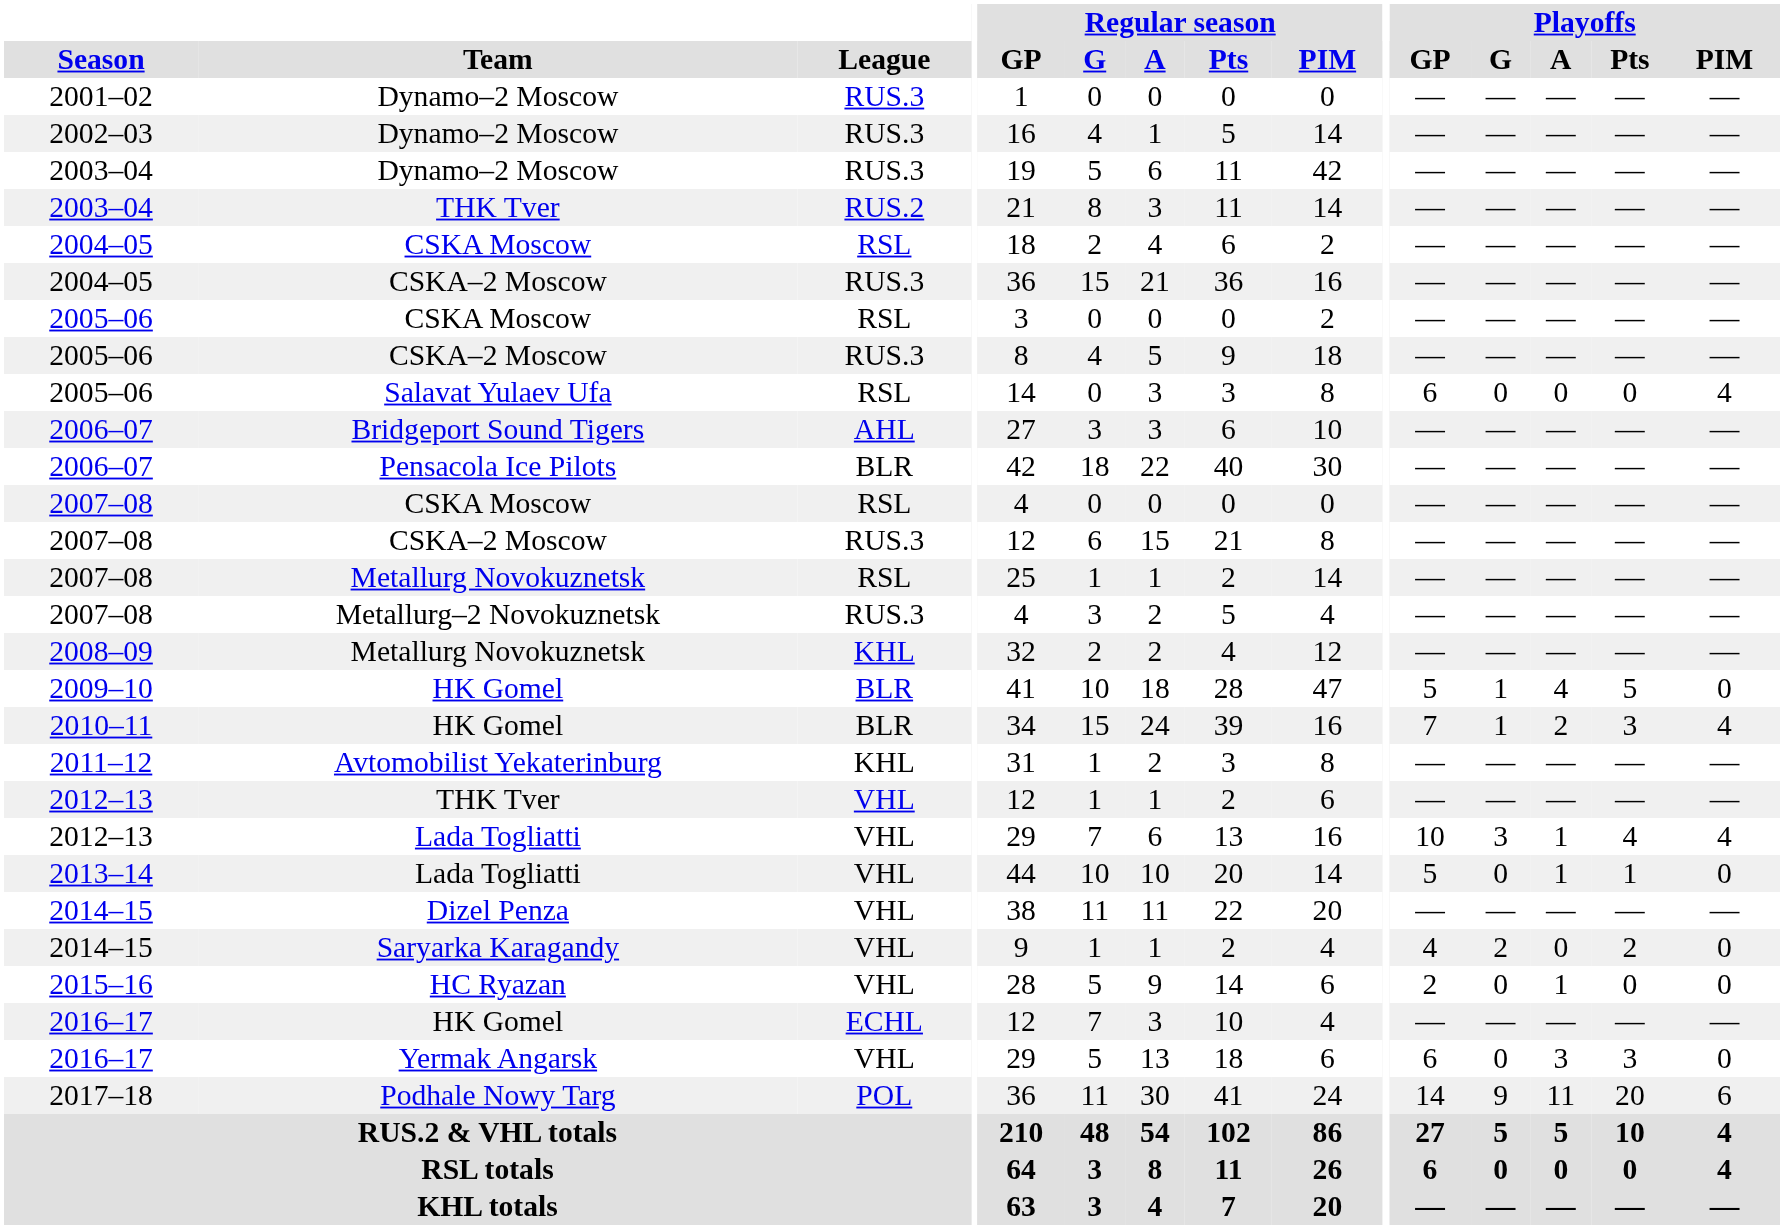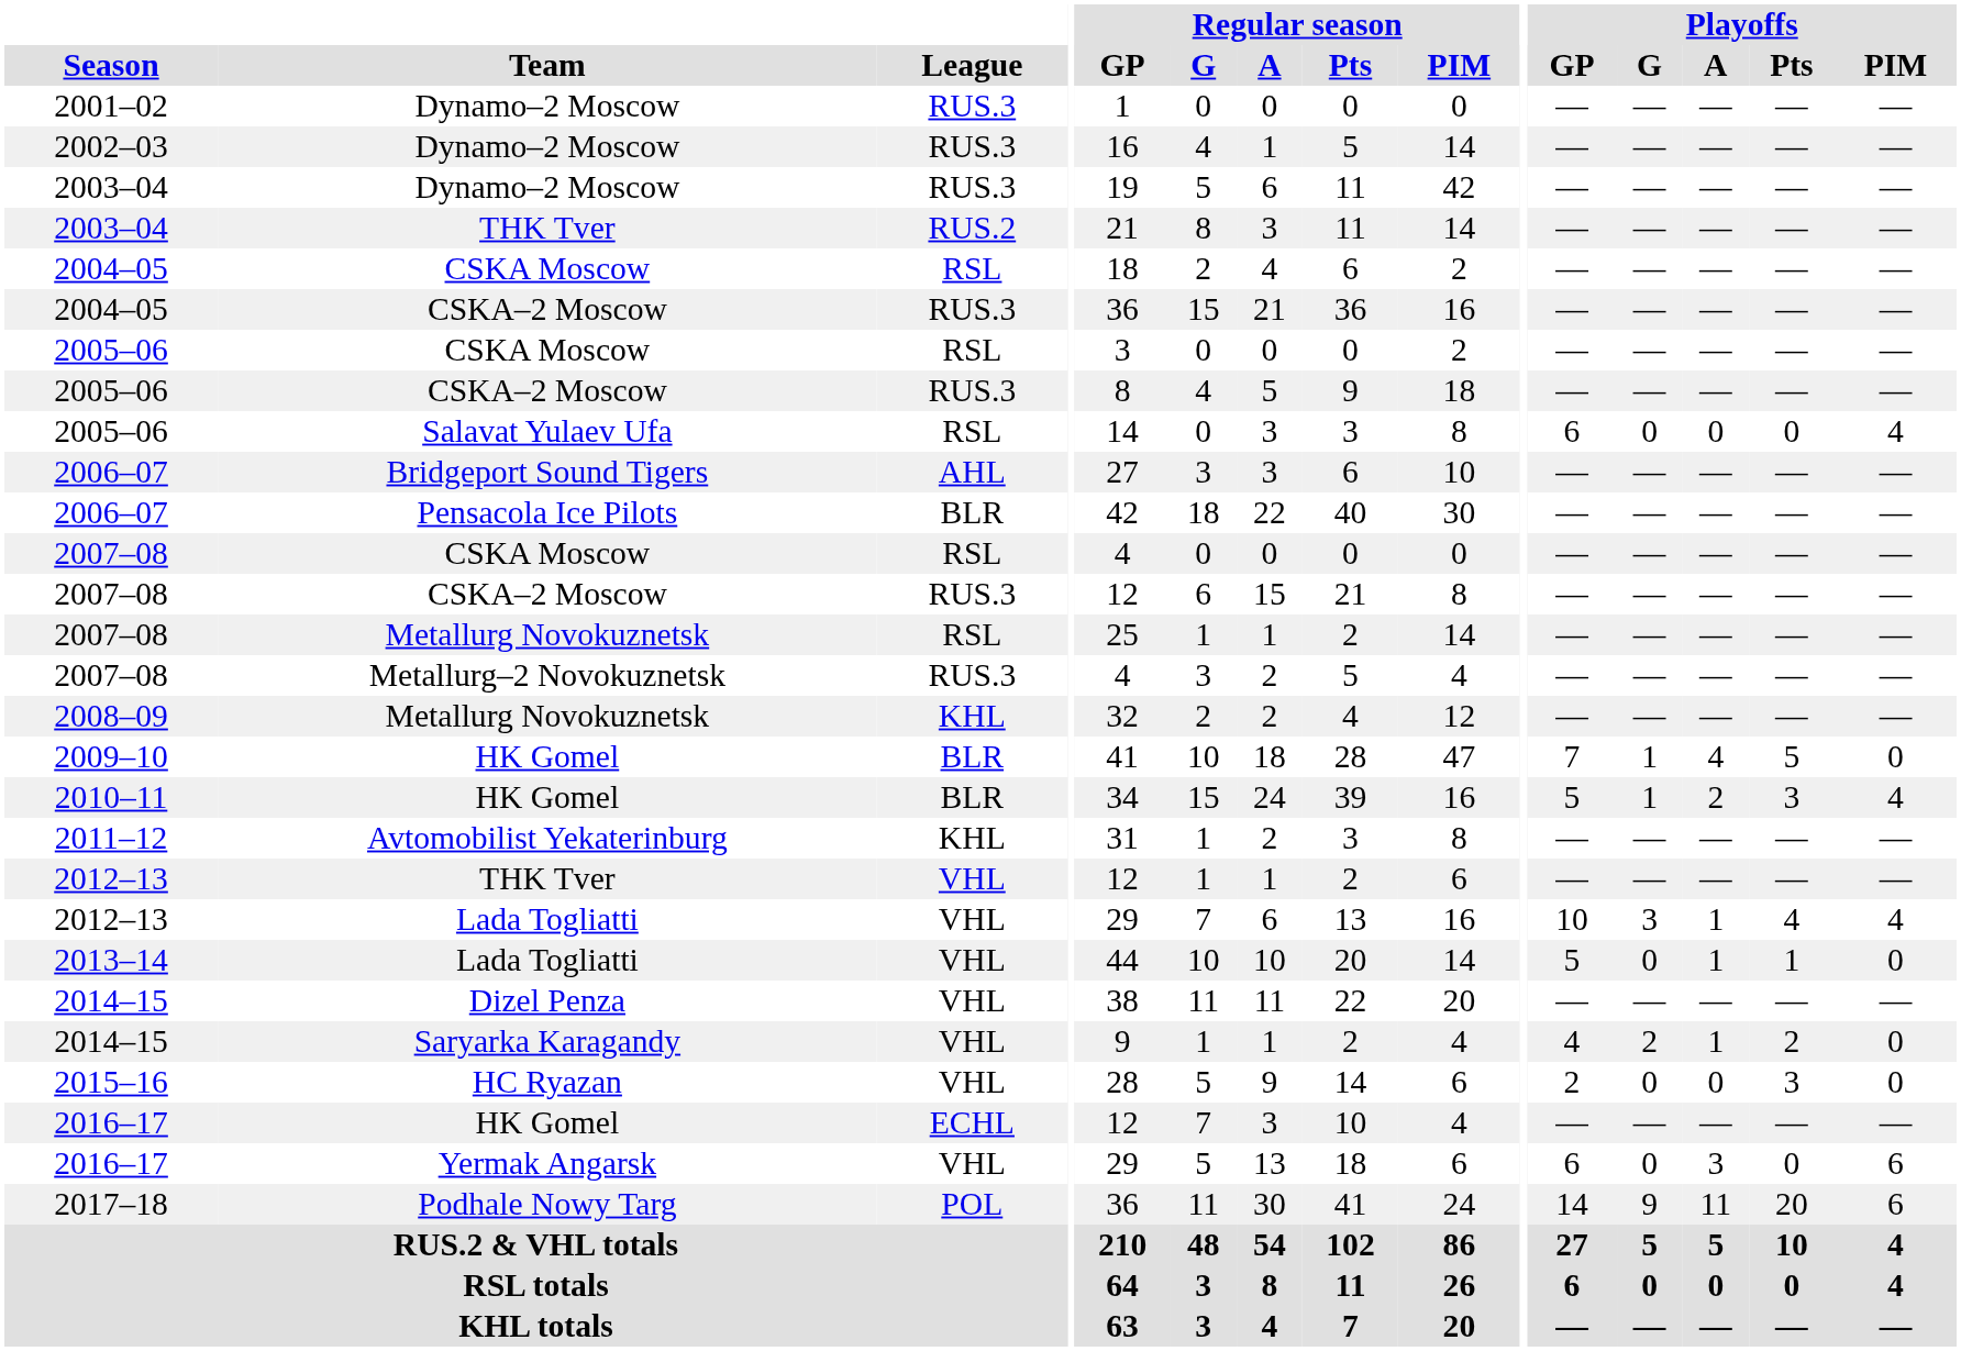2009–10 | Playoffs / GP: 5 -> 7
2010–11 | Playoffs / GP: 7 -> 5
2014–15 / Saryarka Karagandy | Playoffs / A: 0 -> 1
2015–16 | Playoffs / A: 1 -> 0
2015–16 | Playoffs / Pts: 0 -> 3
2016–17 / Yermak Angarsk | Playoffs / Pts: 3 -> 0
2016–17 / Yermak Angarsk | Playoffs / PIM: 0 -> 6
